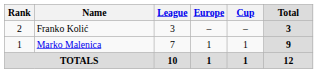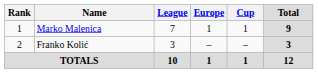rows swapped: Marko Malenica <-> Franko Kolić
